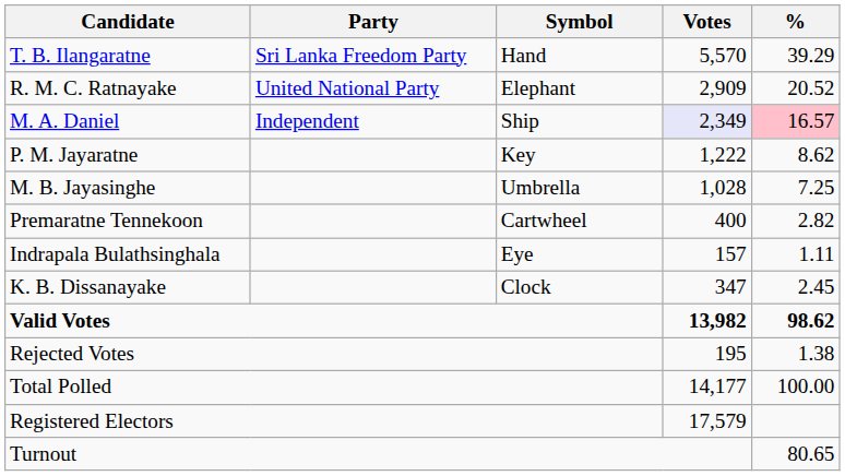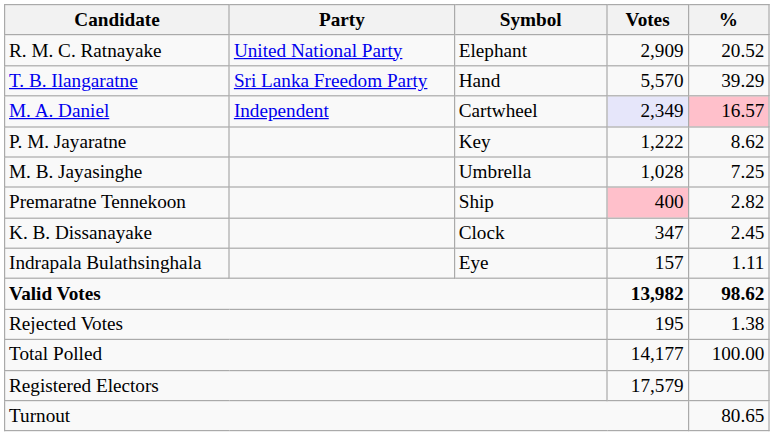rows swapped: T. B. Ilangaratne <-> R. M. C. Ratnayake
M. A. Daniel | Symbol: Ship -> Cartwheel
Premaratne Tennekoon | Symbol: Cartwheel -> Ship
Premaratne Tennekoon | Votes: no background -> pink background
rows swapped: K. B. Dissanayake <-> Indrapala Bulathsinghala
